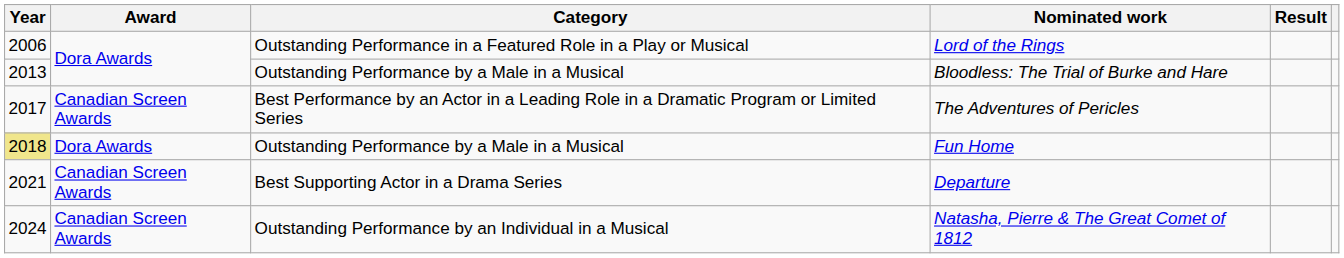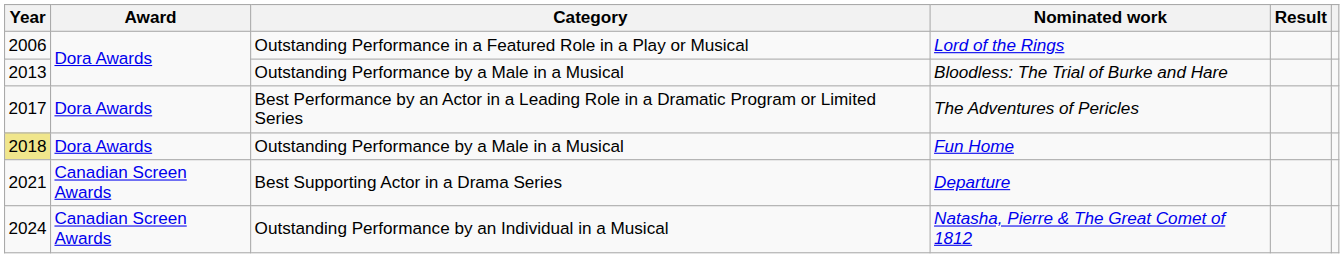The Adventures of Pericles | Award: Canadian Screen Awards -> Dora Awards
